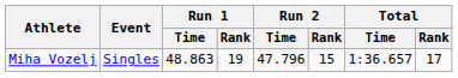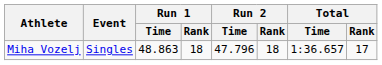Miha Vozelj | Run 1 / Rank: 19 -> 18
Miha Vozelj | Run 2 / Rank: 15 -> 18
